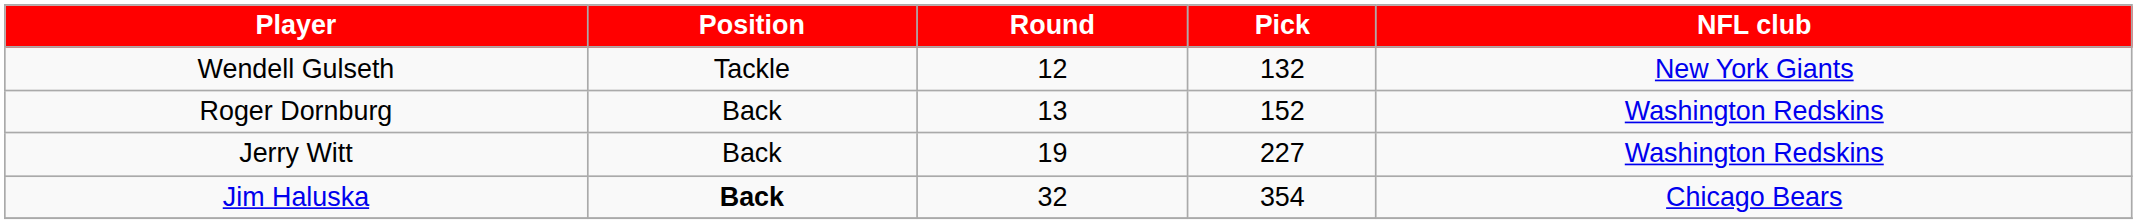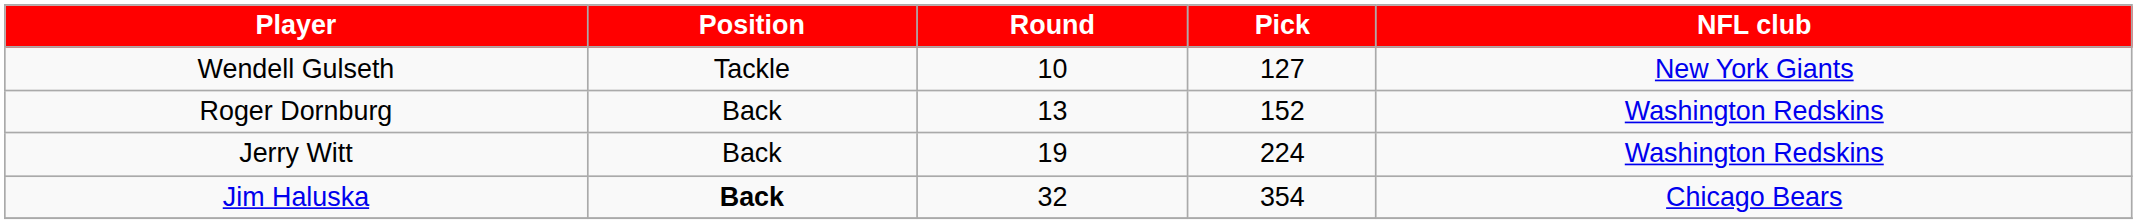Wendell Gulseth | Round: 12 -> 10
Wendell Gulseth | Pick: 132 -> 127
Jerry Witt | Pick: 227 -> 224
